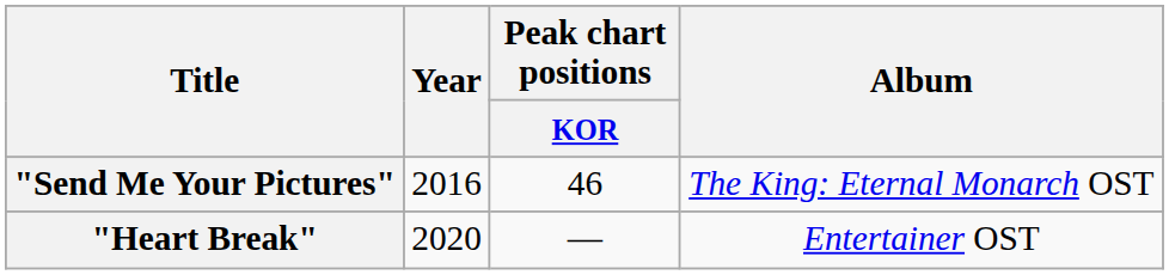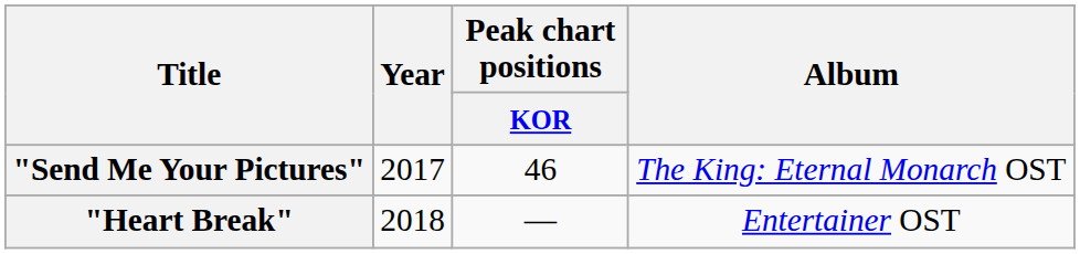"Send Me Your Pictures" | Year: 2016 -> 2017
"Heart Break" | Year: 2020 -> 2018
